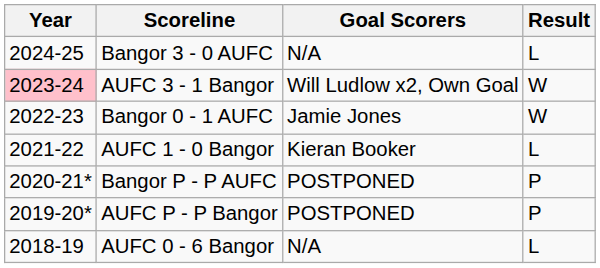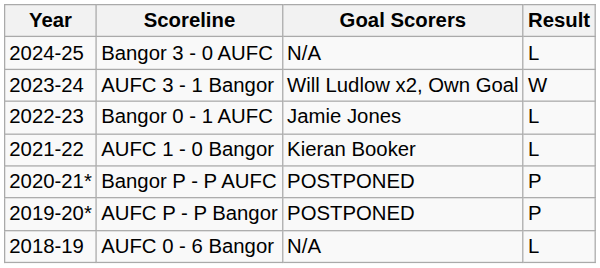AUFC 3 - 1 Bangor | Year: pink background -> no background
Bangor 0 - 1 AUFC | Result: W -> L
